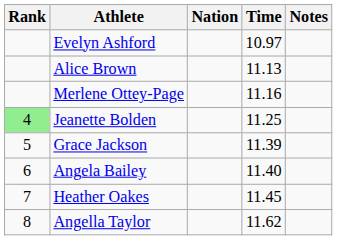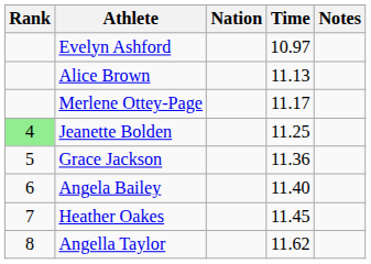Merlene Ottey-Page | Time: 11.16 -> 11.17
Grace Jackson | Time: 11.39 -> 11.36
